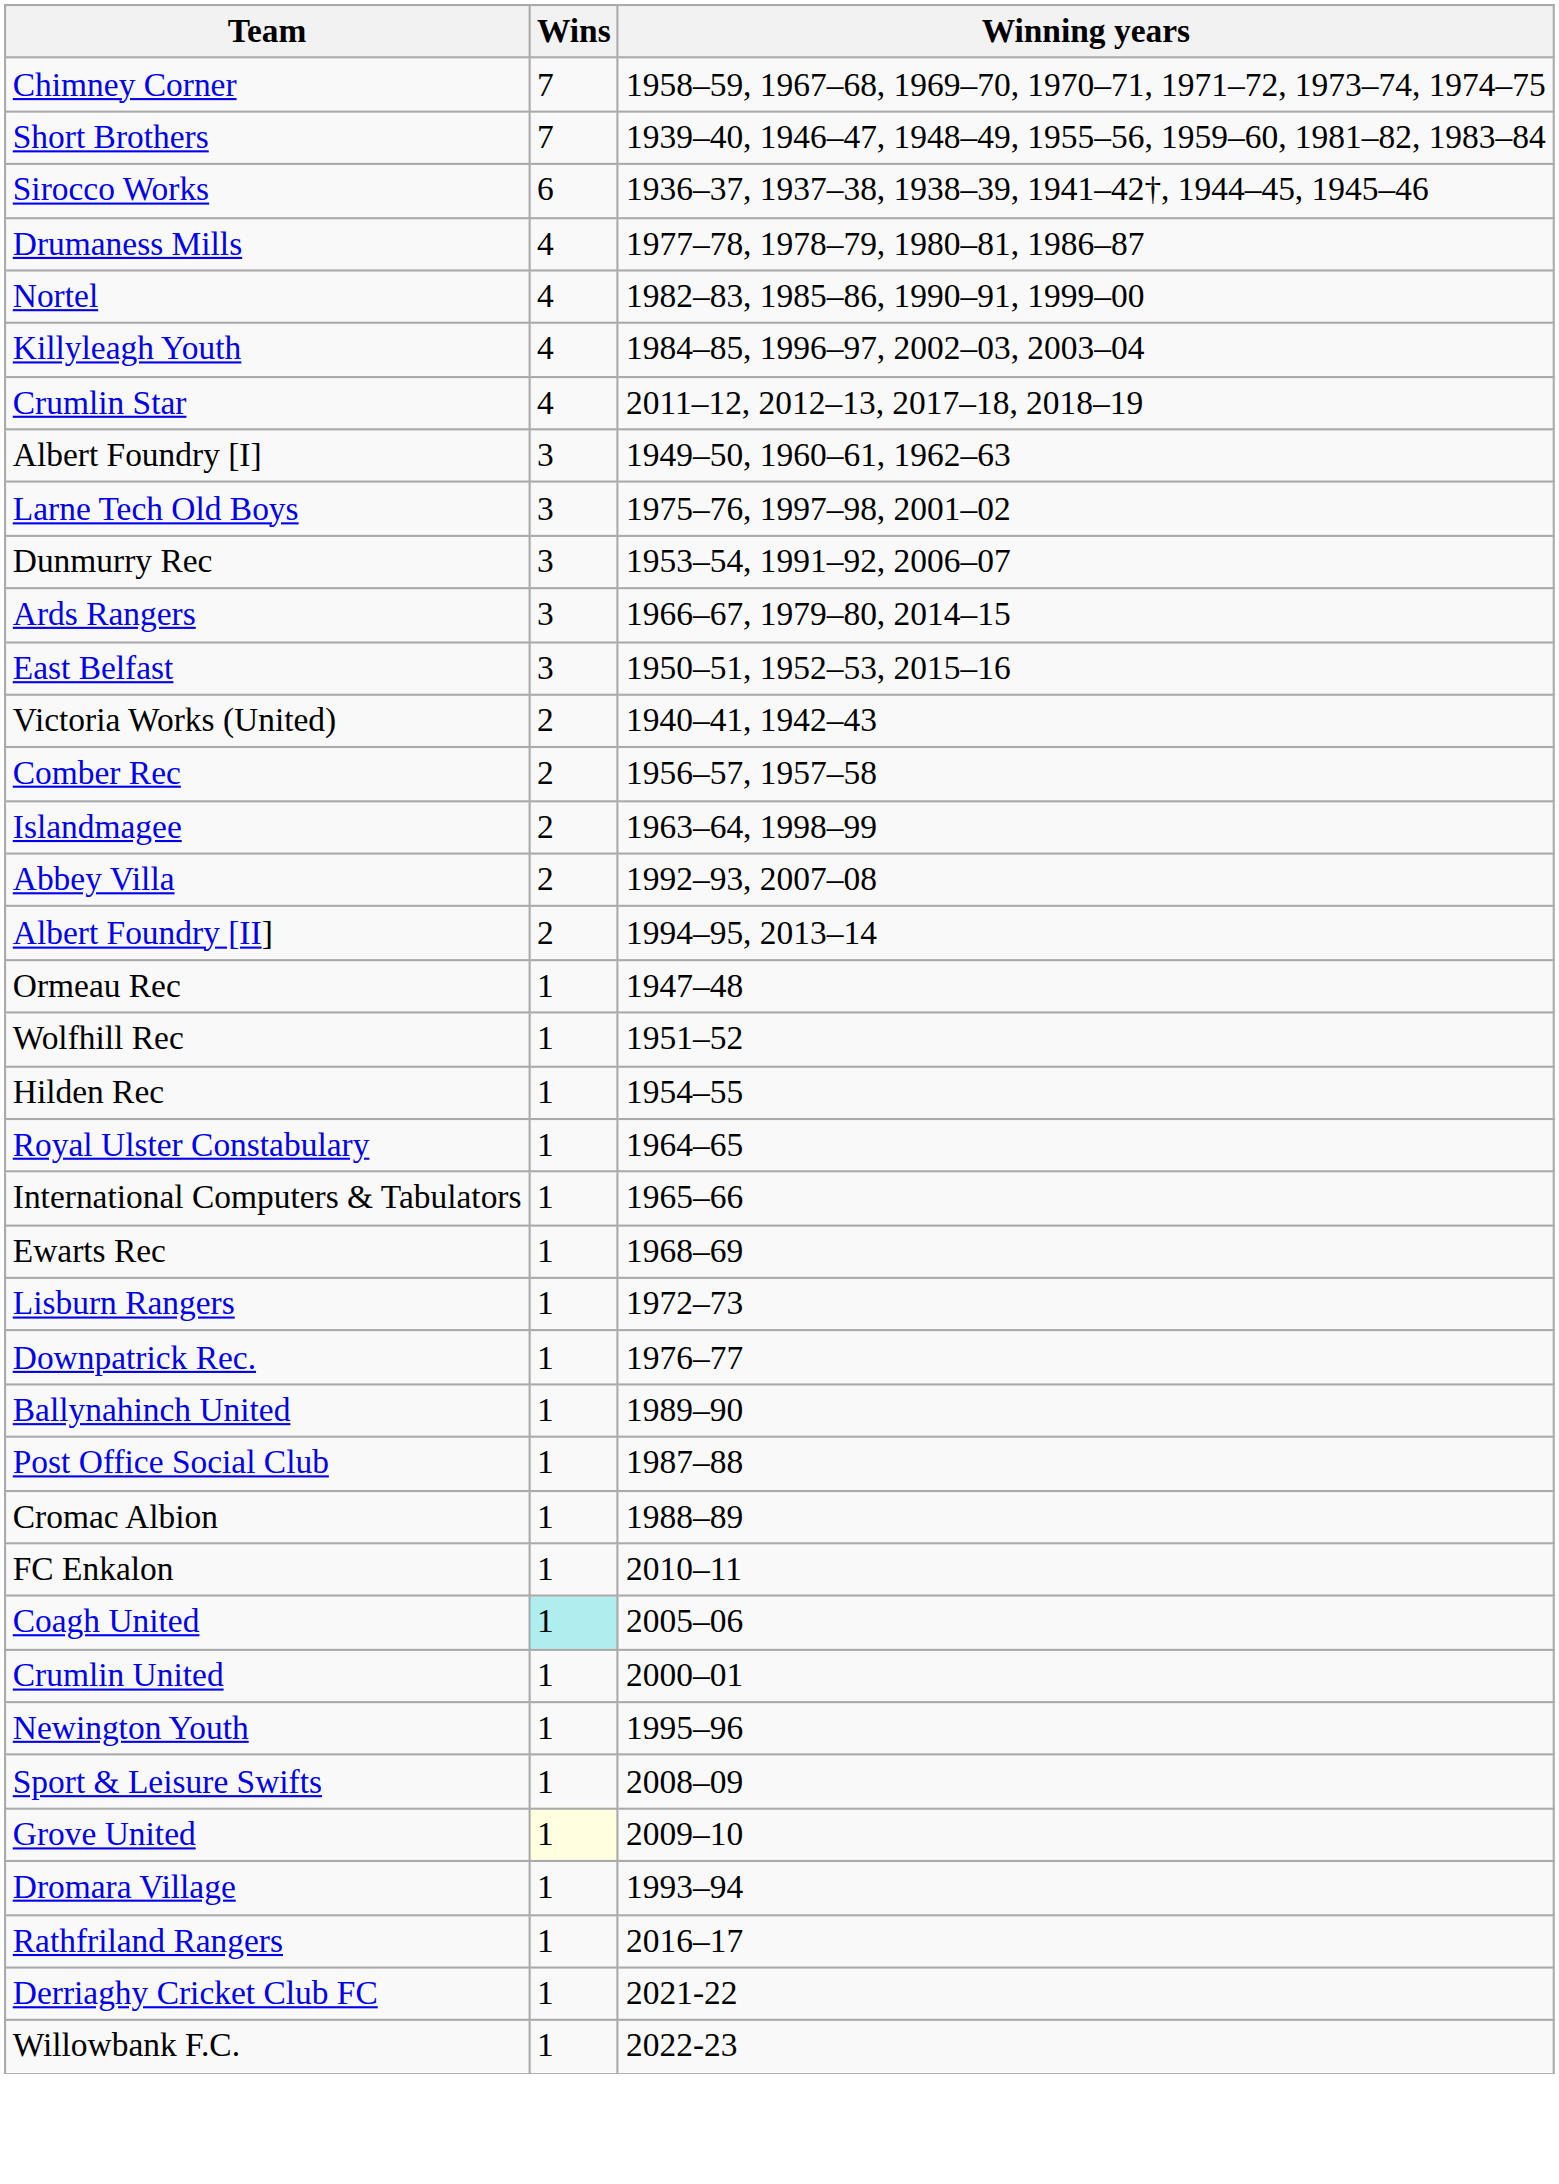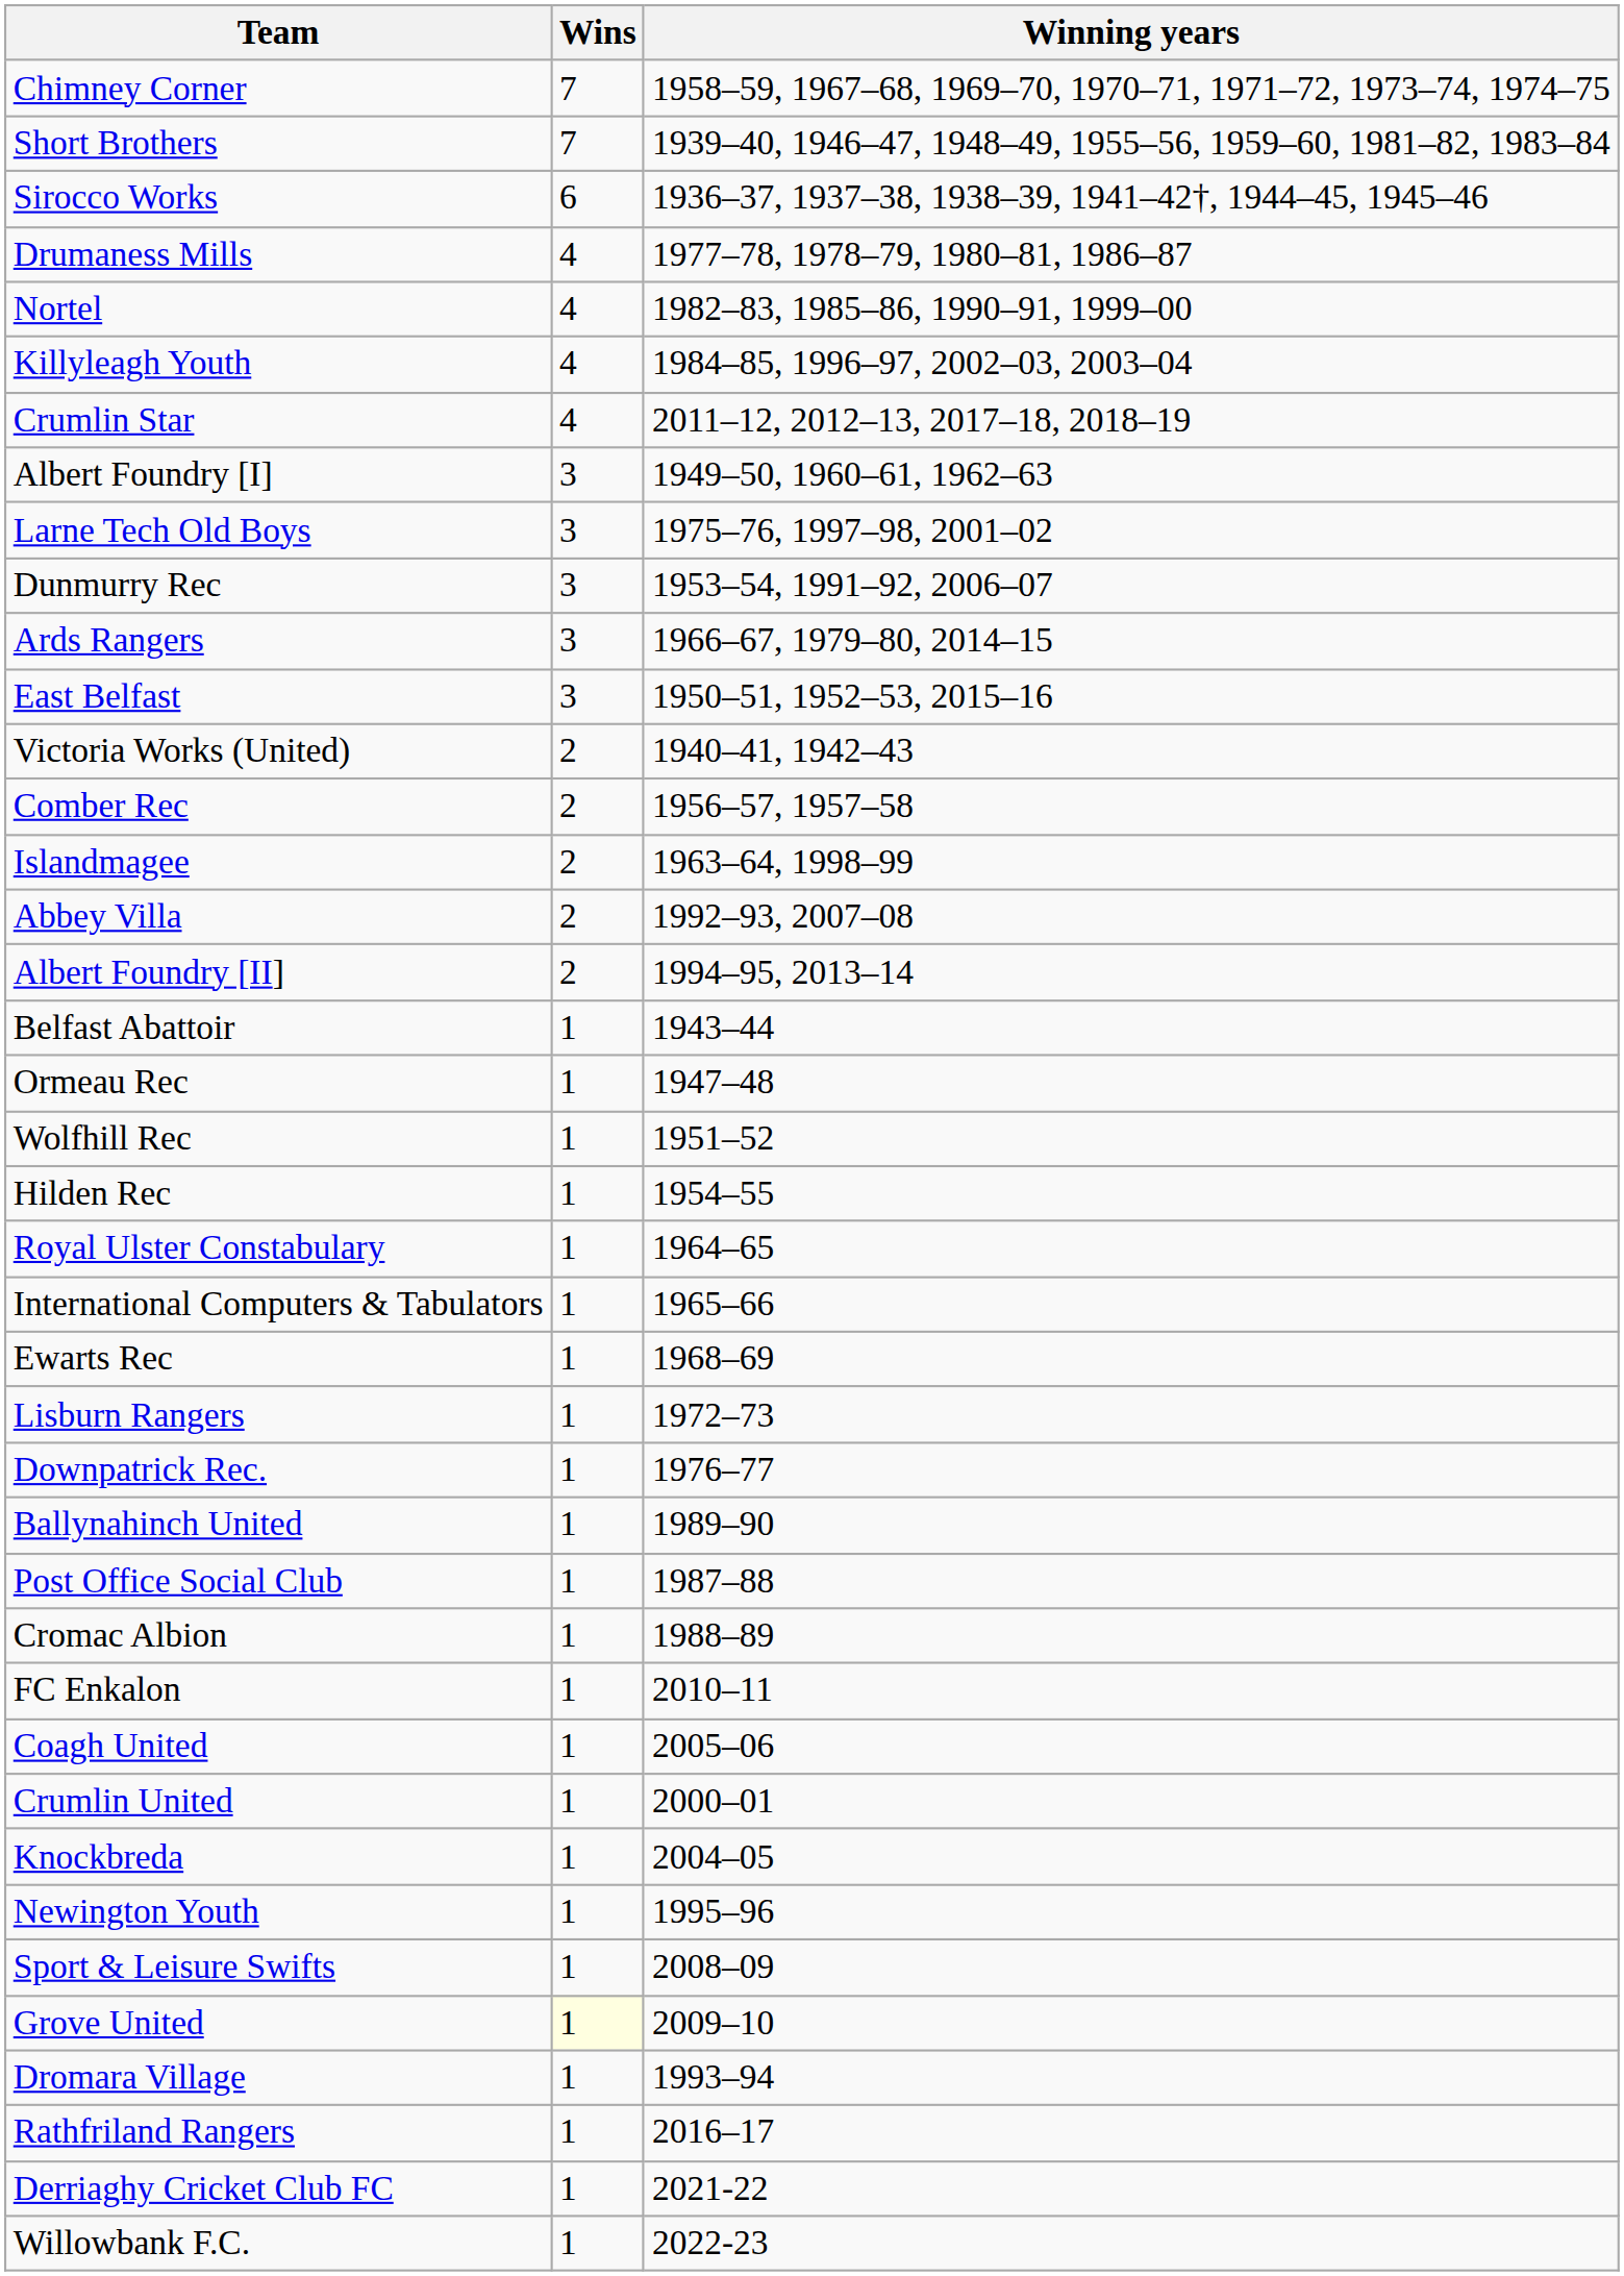+ row: Belfast Abattoir | 1 | 1943–44
Coagh United | Wins: paleturquoise background -> no background
+ row: Knockbreda | 1 | 2004–05
